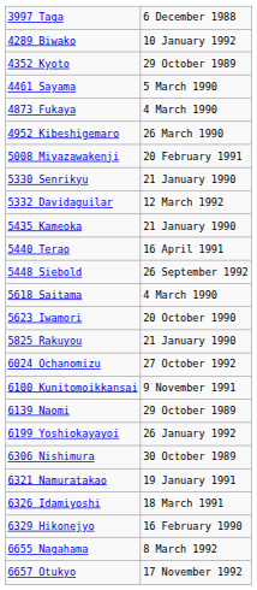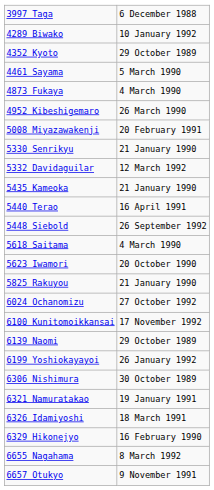6100 Kunitomoikkansai | column 2: 9 November 1991 -> 17 November 1992
6657 Otukyo | column 2: 17 November 1992 -> 9 November 1991
